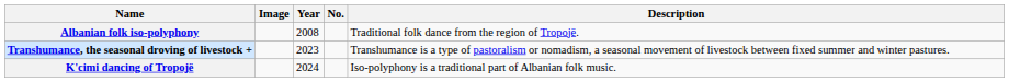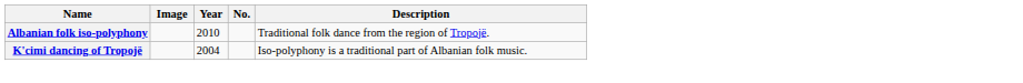Albanian folk iso-polyphony | Year: 2008 -> 2010
- row: Transhumance, the seasonal droving of livestock + | 2023 | Transhumance is a type of pastoralism or nomadism, a seasonal movement of livestock between fixed summer and winter pastures.
K'cimi dancing of Tropojë | Year: 2024 -> 2004
